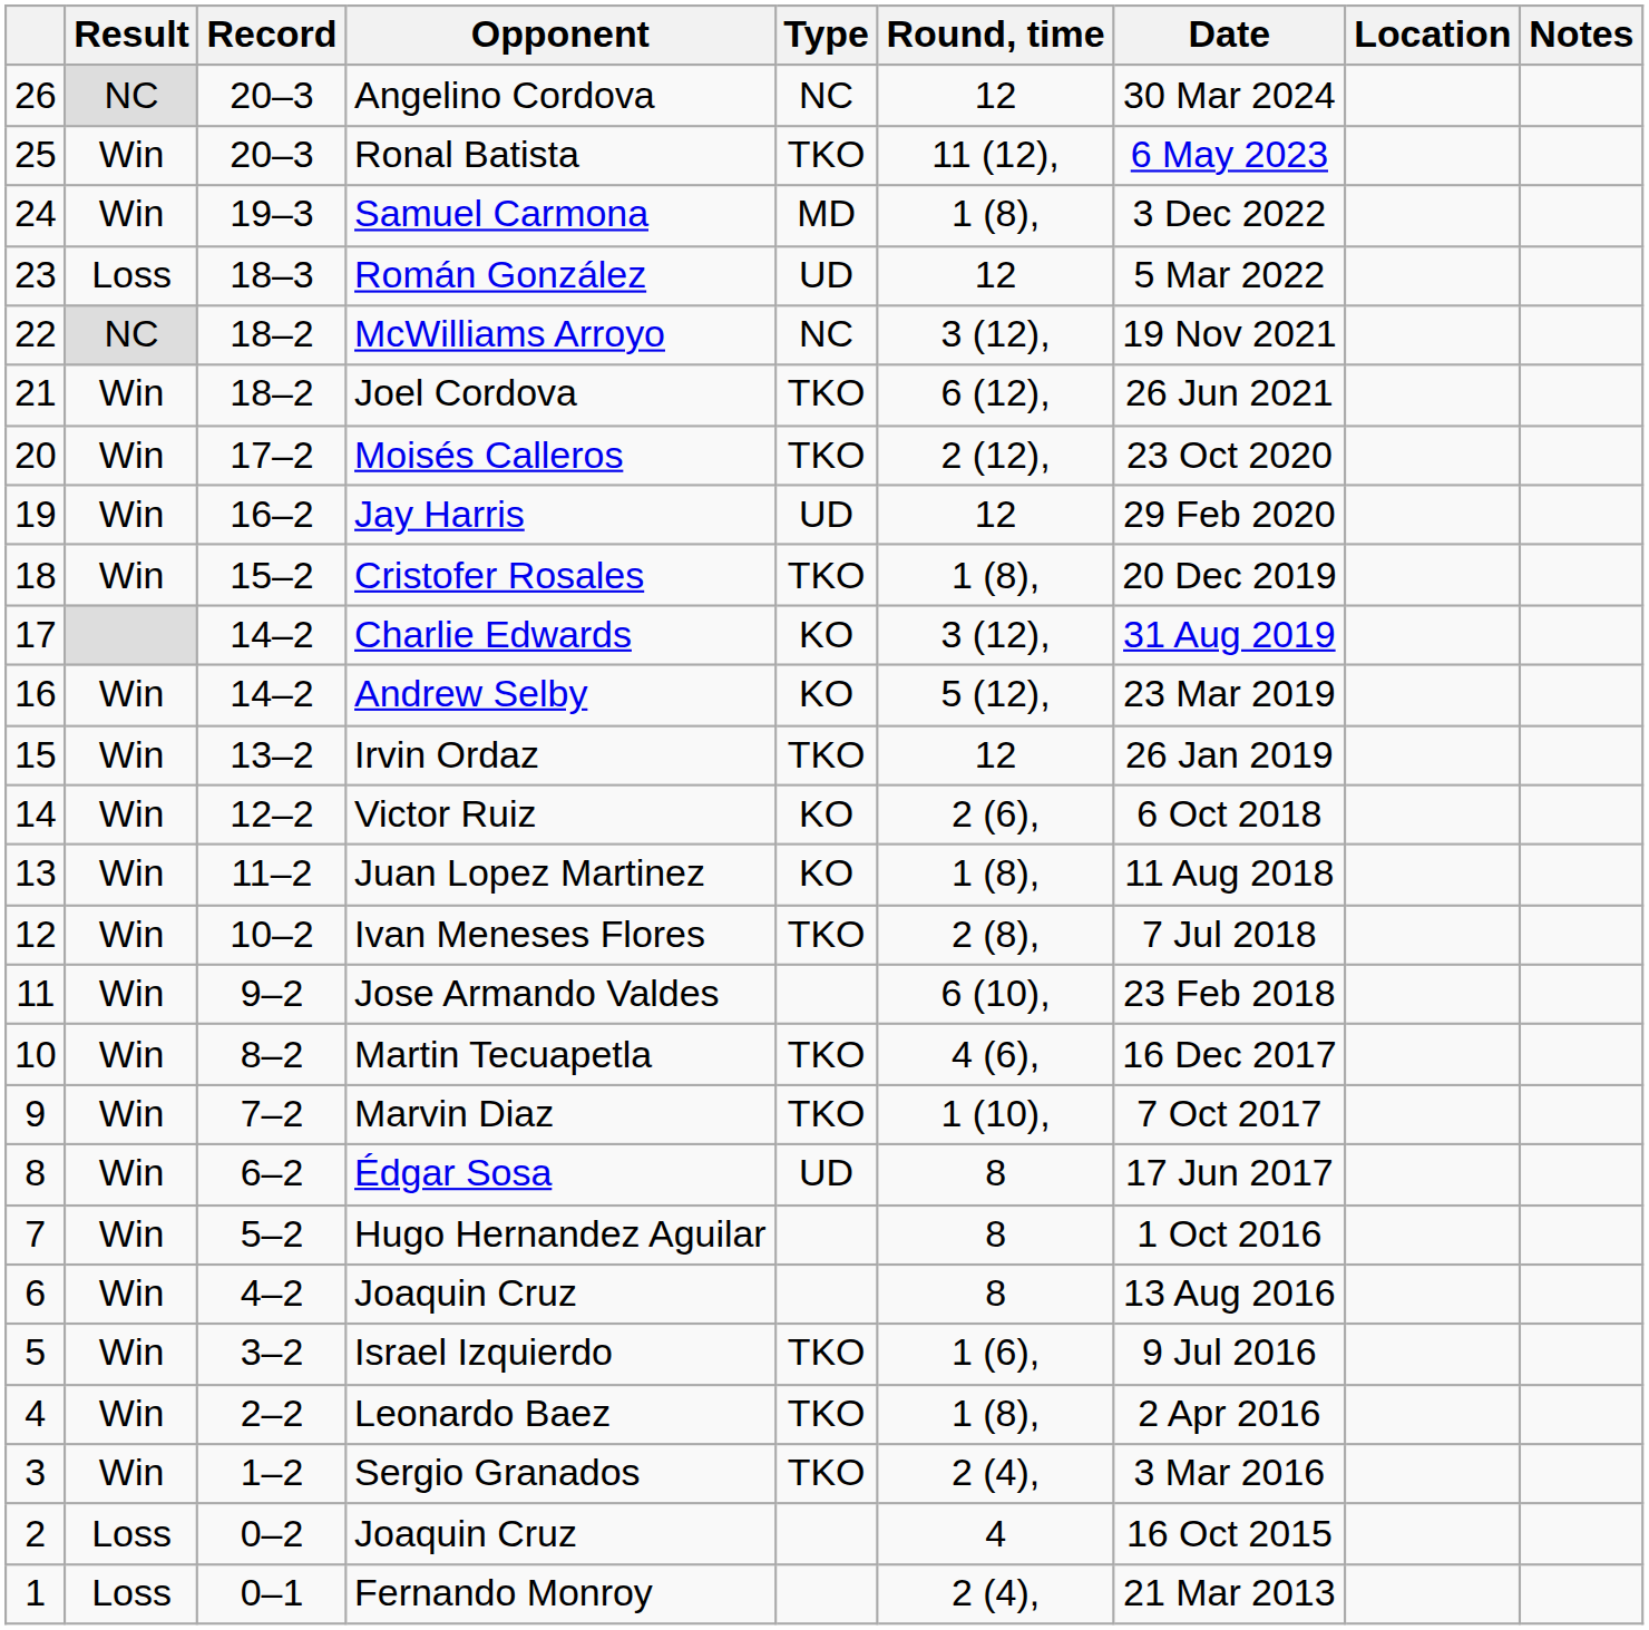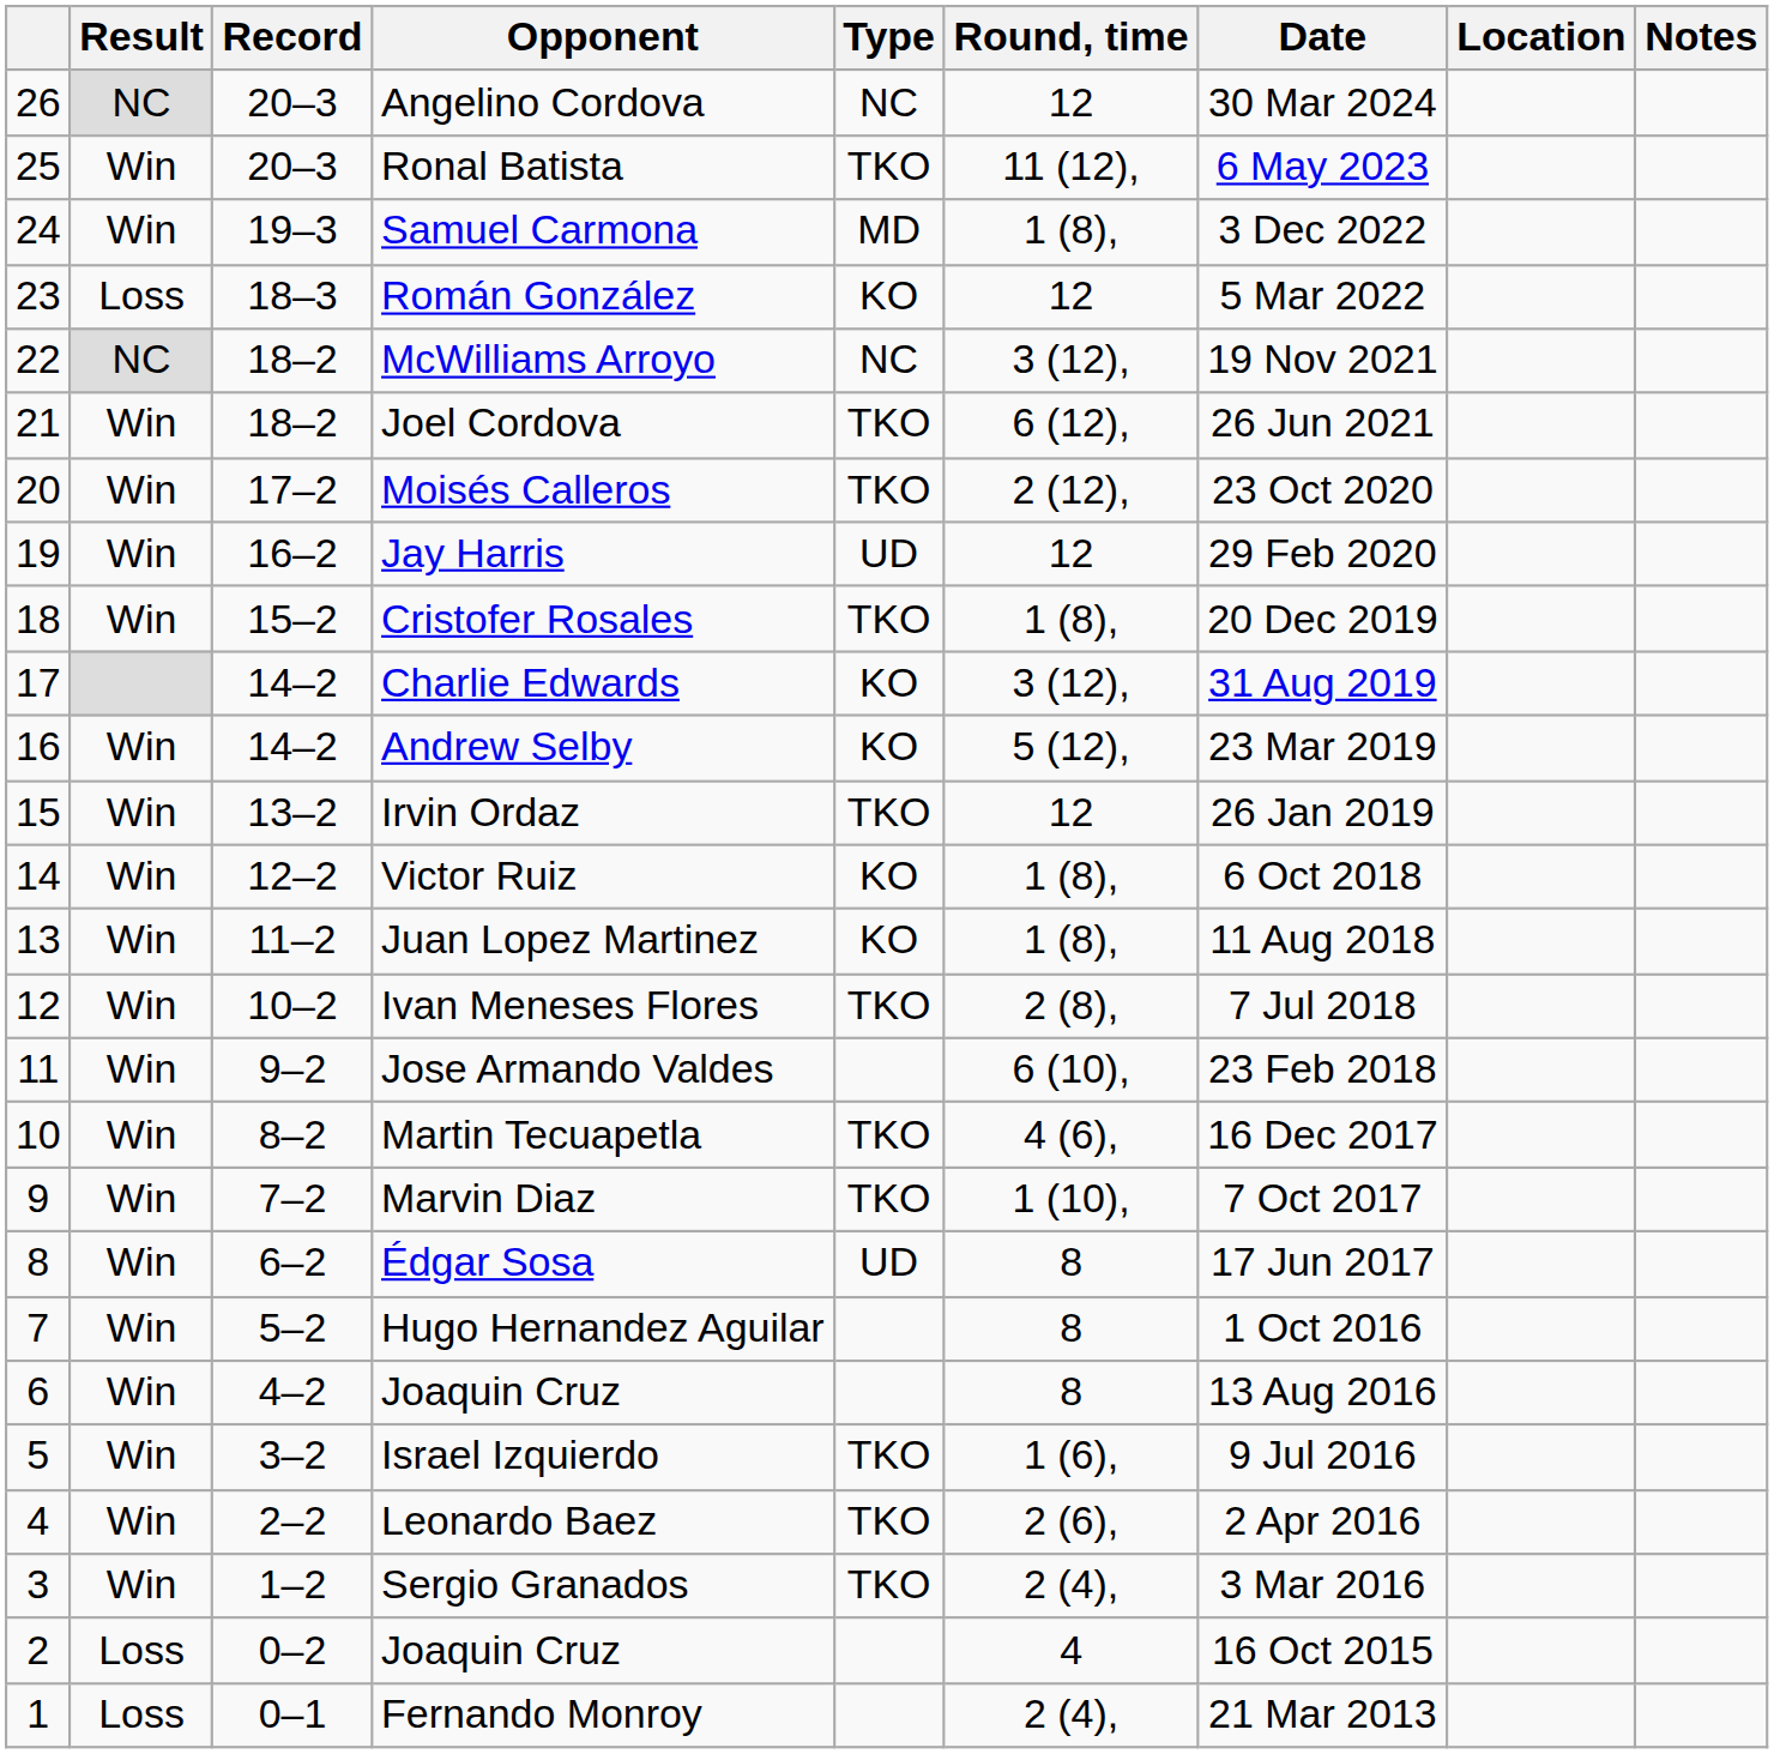Román González | Type: UD -> KO
Victor Ruiz | Round, time: 2 (6), -> 1 (8),
Leonardo Baez | Round, time: 1 (8), -> 2 (6),
